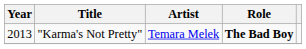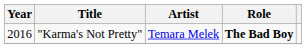"Karma's Not Pretty" | Year: 2013 -> 2016
